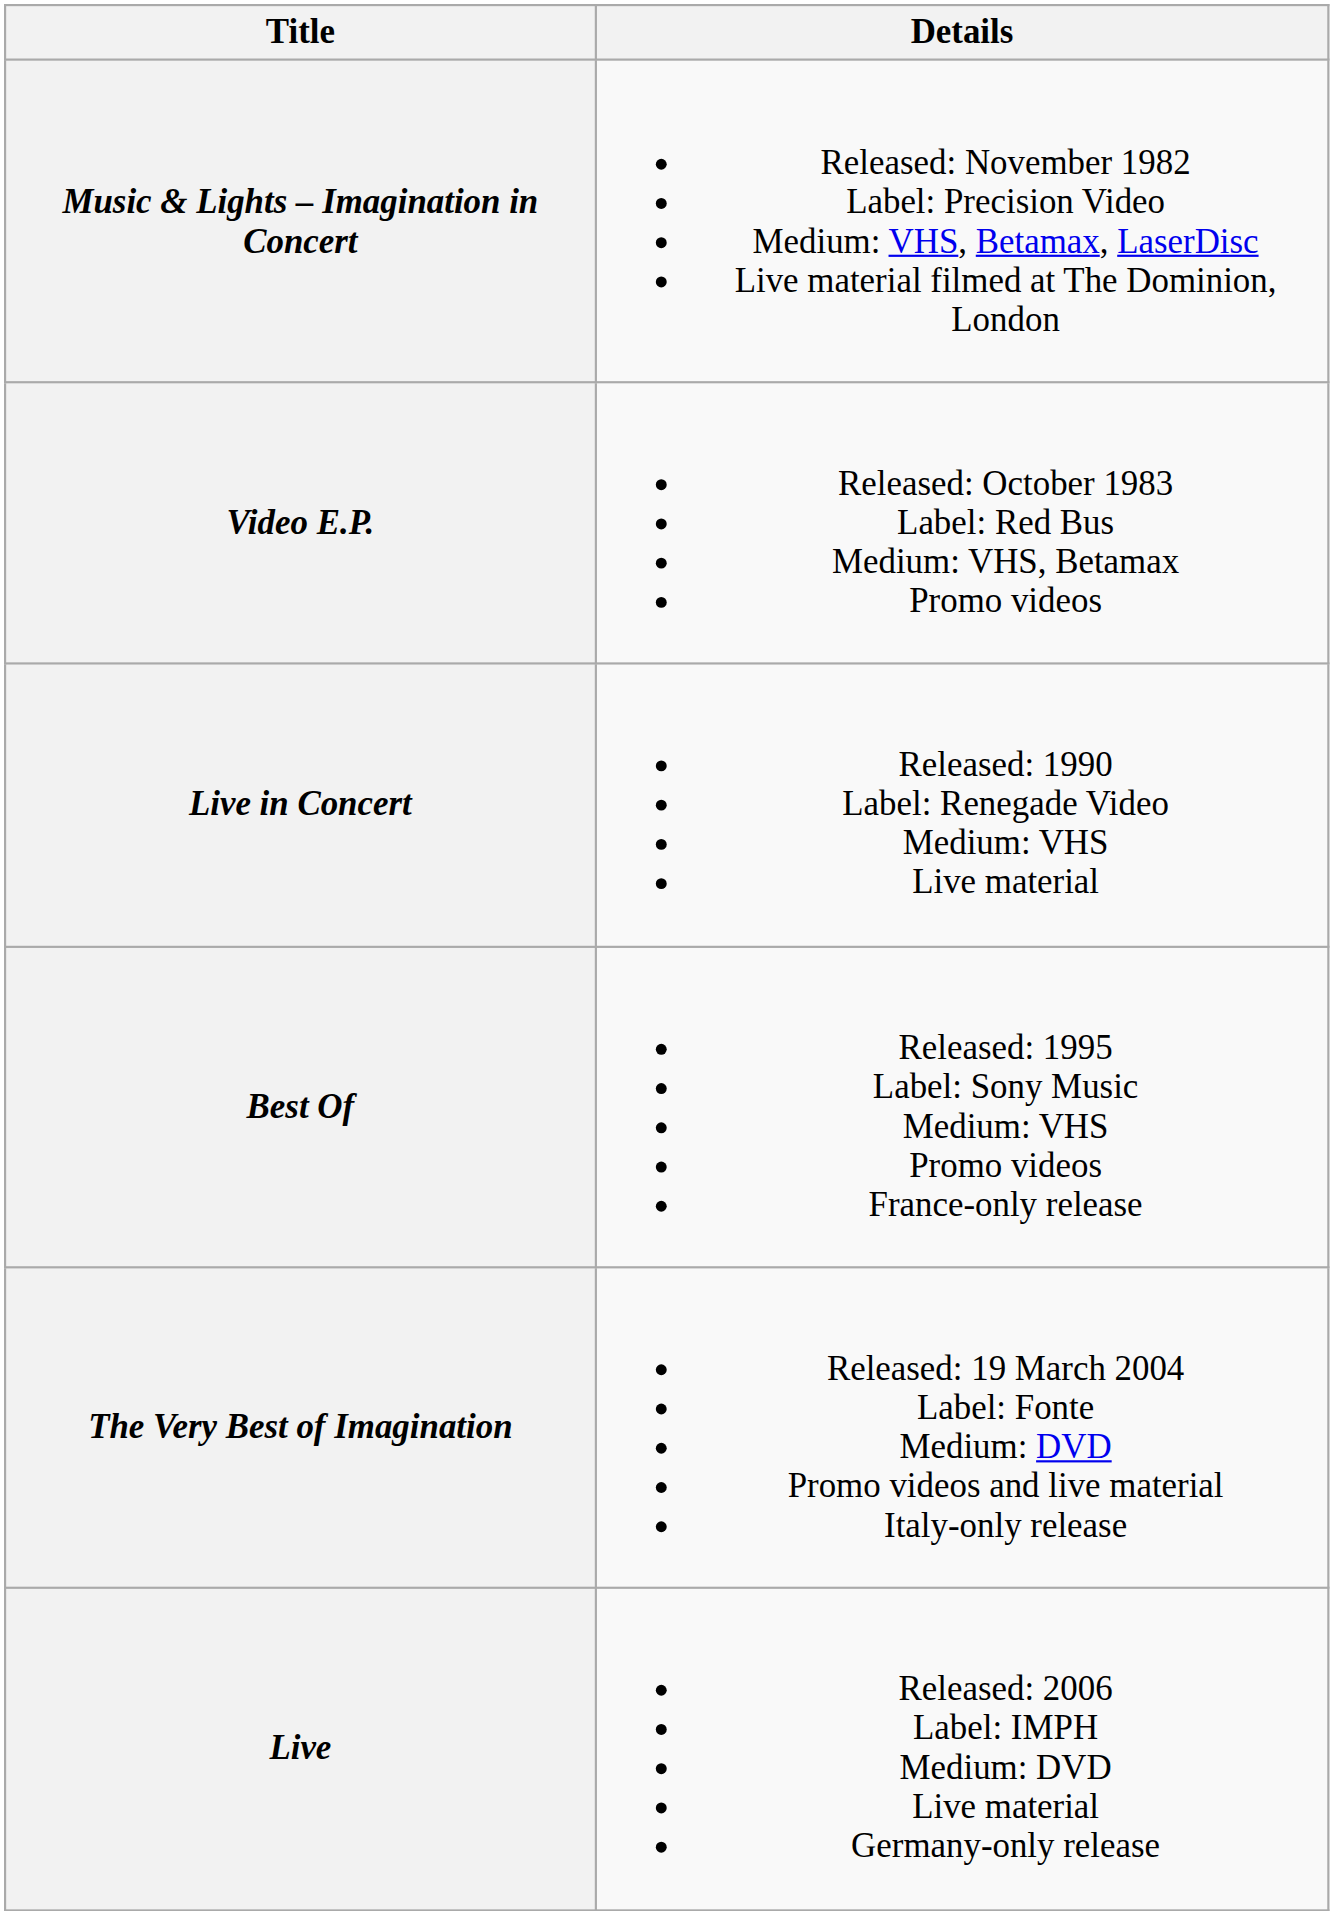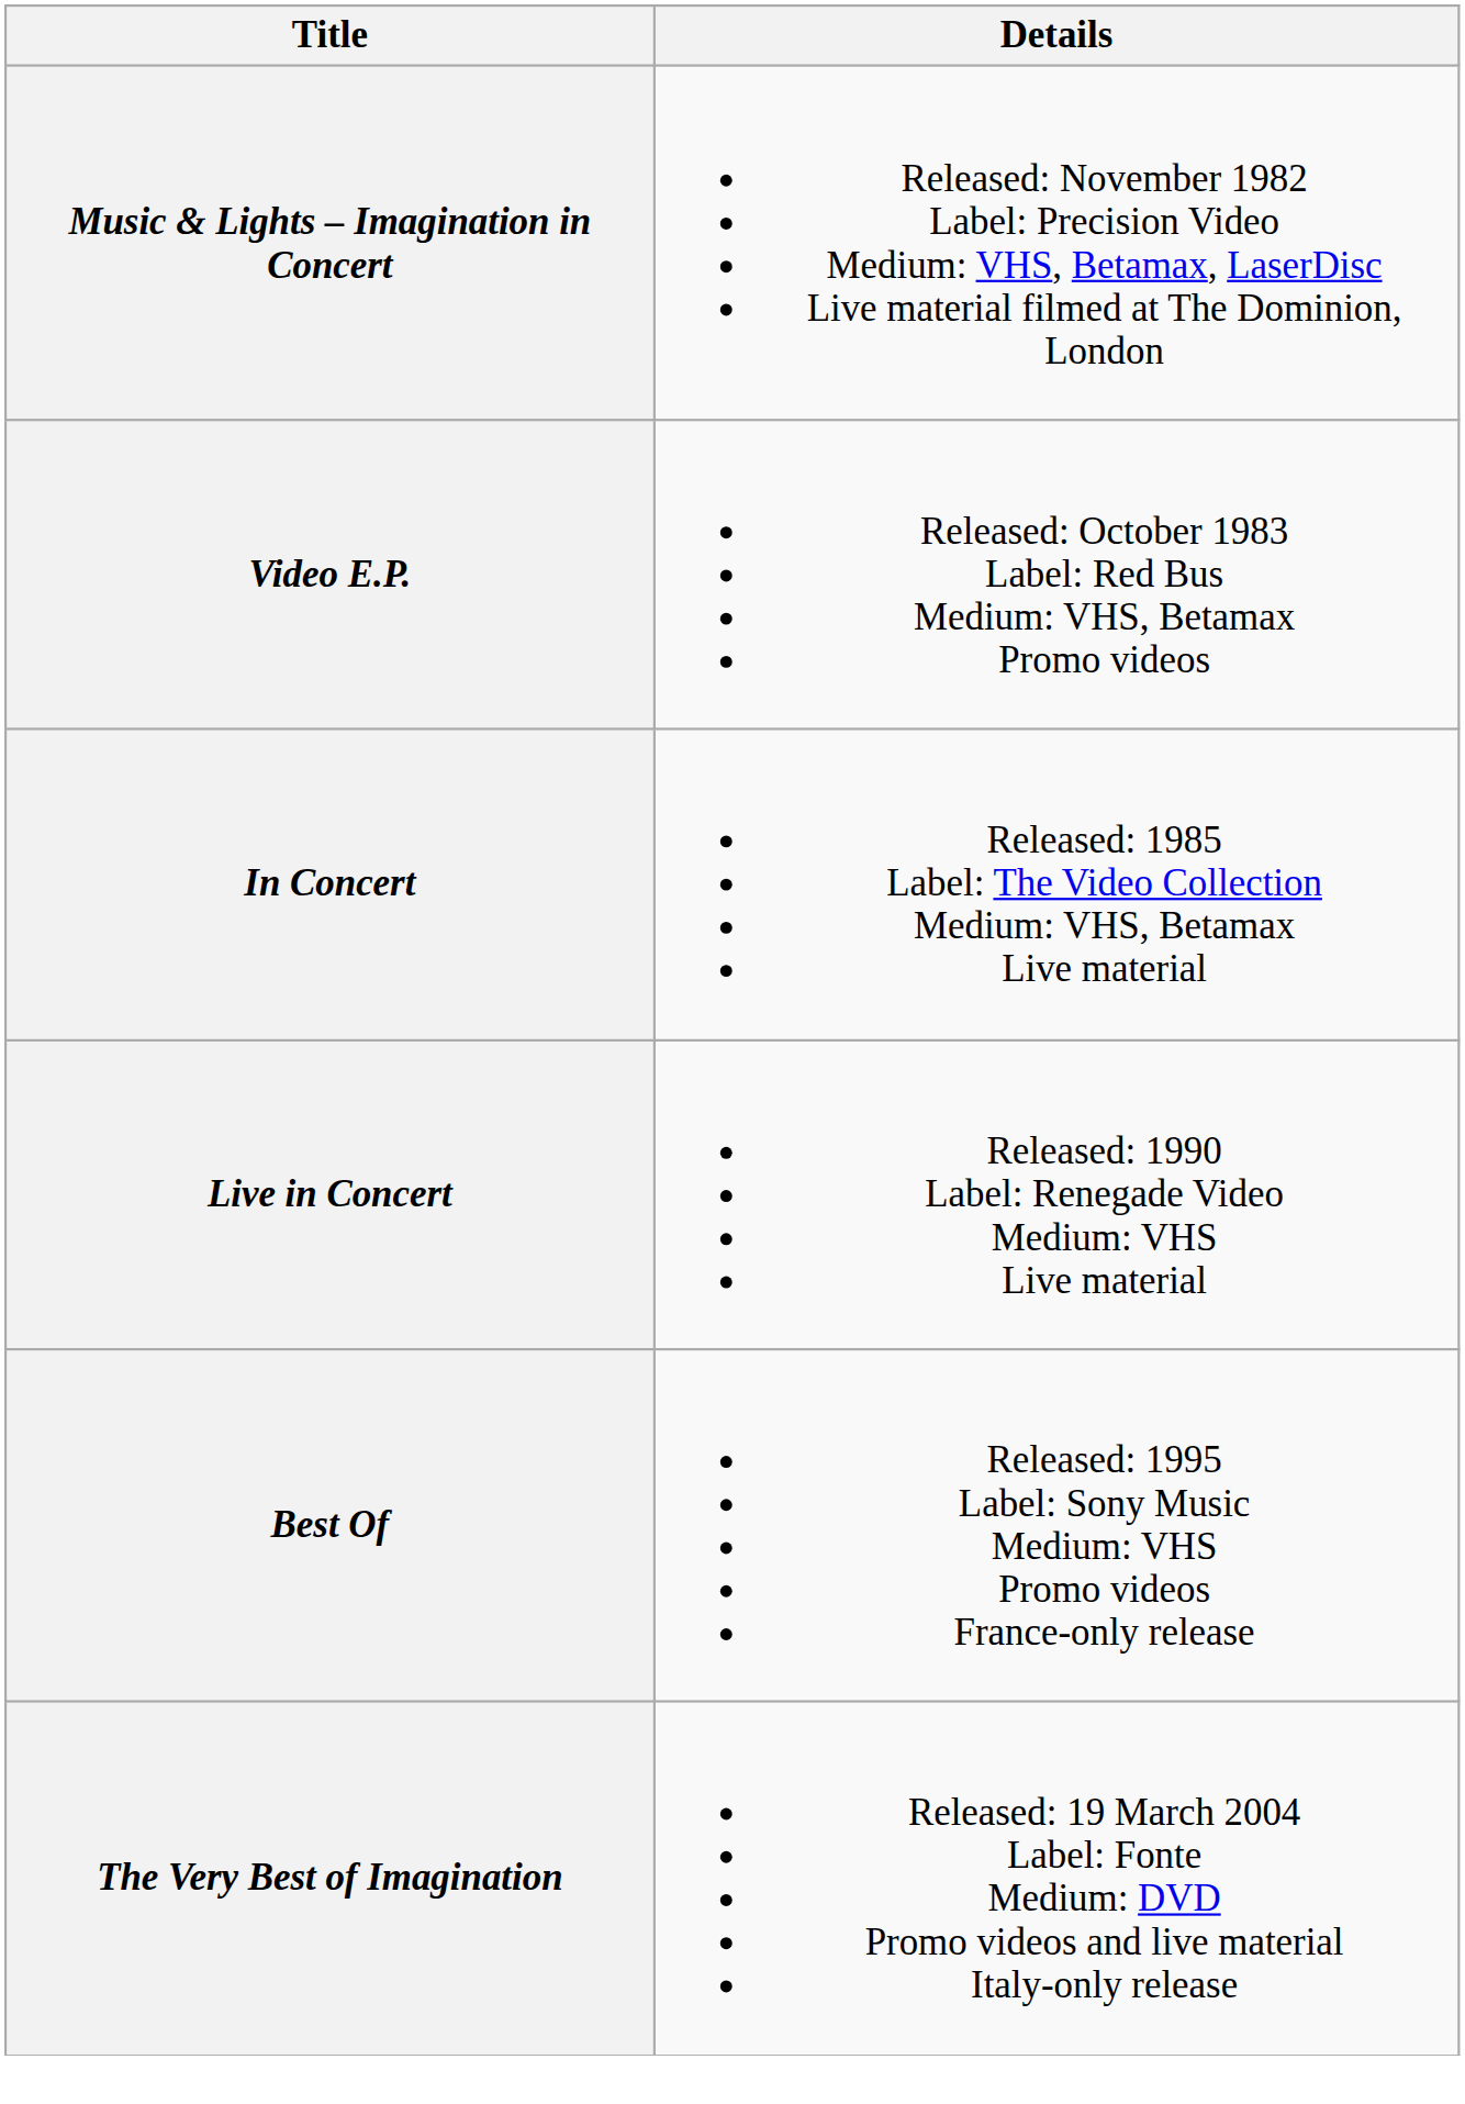+ row: In Concert | Released: 1985 Label: The Video Collection Medium: VHS, Betamax Live material
- row: Live | Released: 2006 Label: IMPH Medium: DVD Live material Germany-only release
